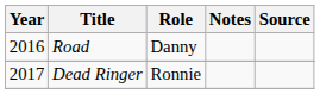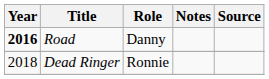Road | Year: normal -> bold
Dead Ringer | Year: 2017 -> 2018
